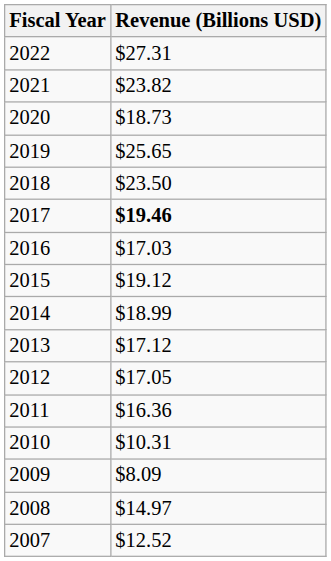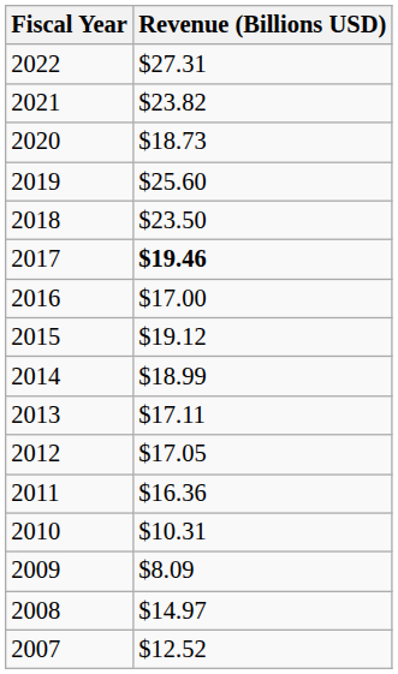2019 | Revenue (Billions USD): $25.65 -> $25.60
2016 | Revenue (Billions USD): $17.03 -> $17.00
2013 | Revenue (Billions USD): $17.12 -> $17.11
